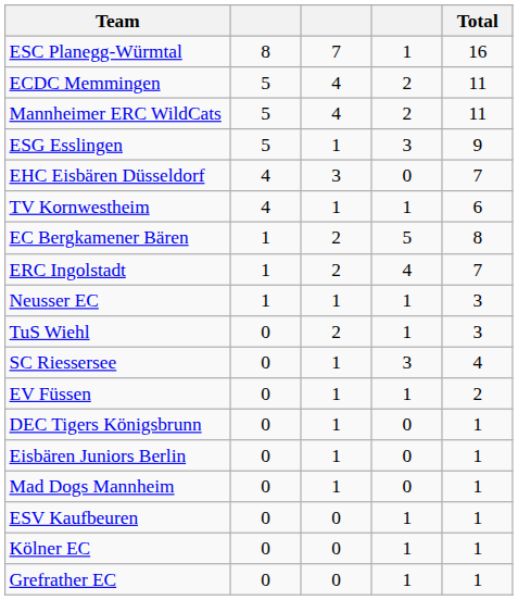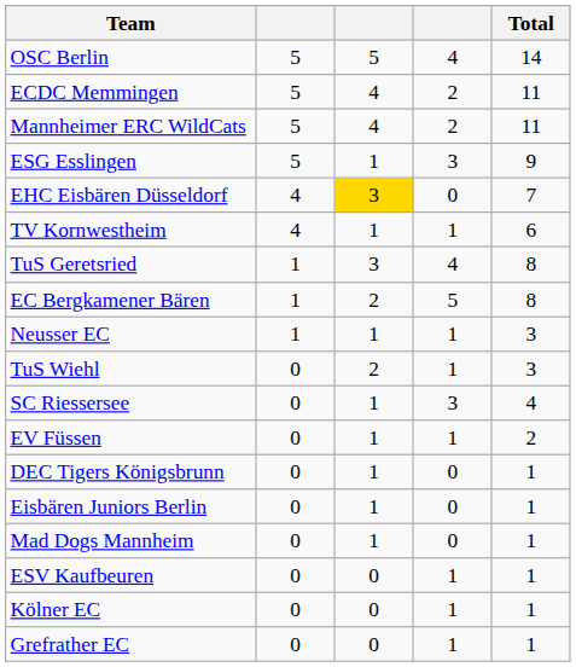- row: ESC Planegg-Würmtal | 8 | 7 | 1 | 16
+ row: OSC Berlin | 5 | 5 | 4 | 14
EHC Eisbären Düsseldorf | column 3: no background -> gold background
+ row: TuS Geretsried | 1 | 3 | 4 | 8
- row: ERC Ingolstadt | 1 | 2 | 4 | 7
